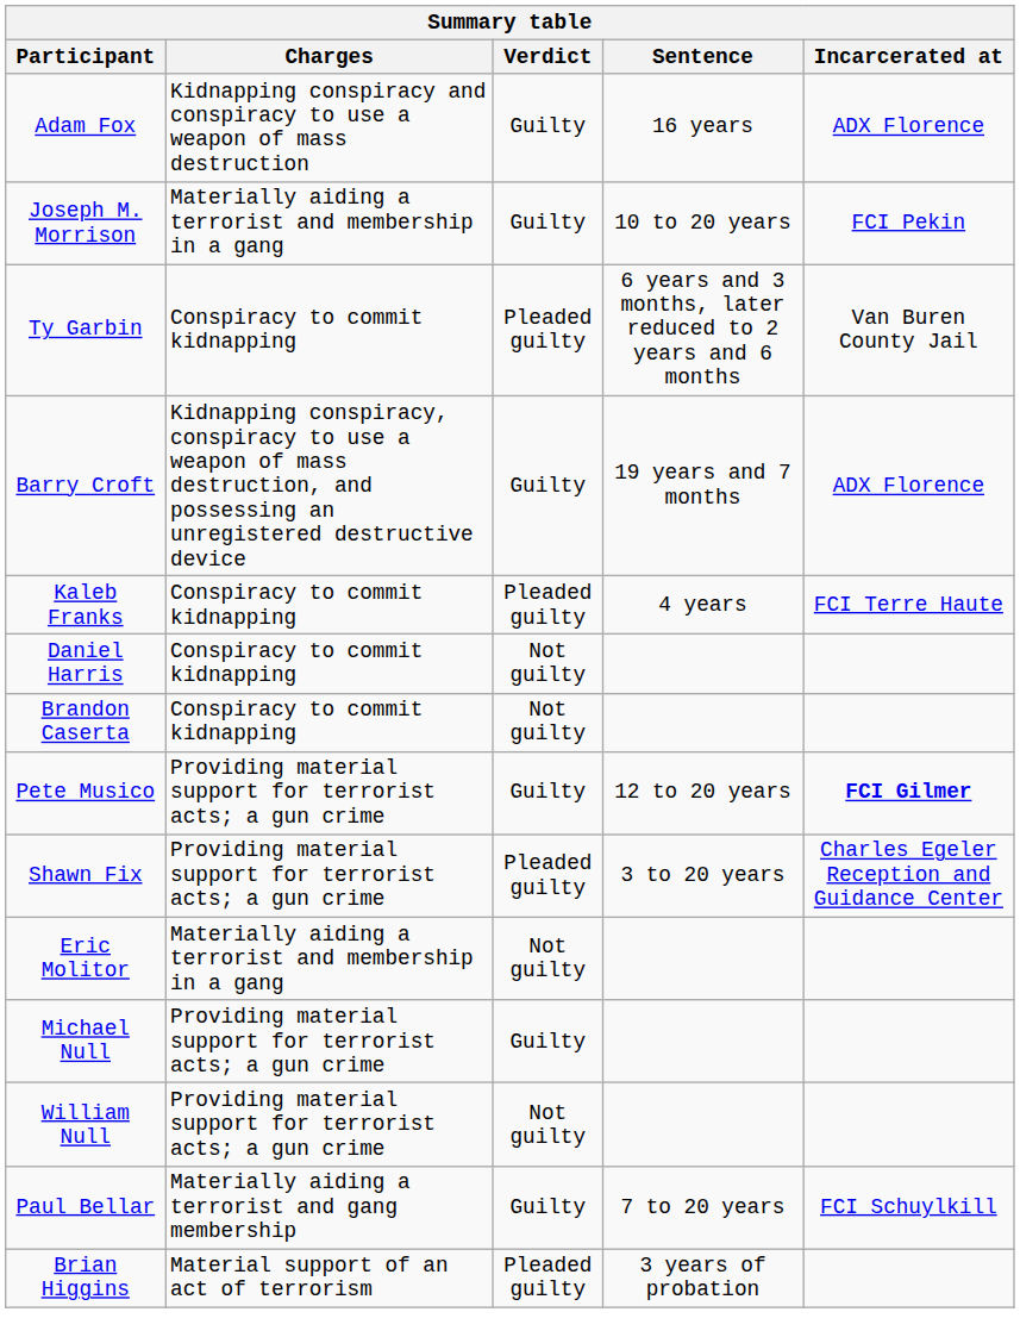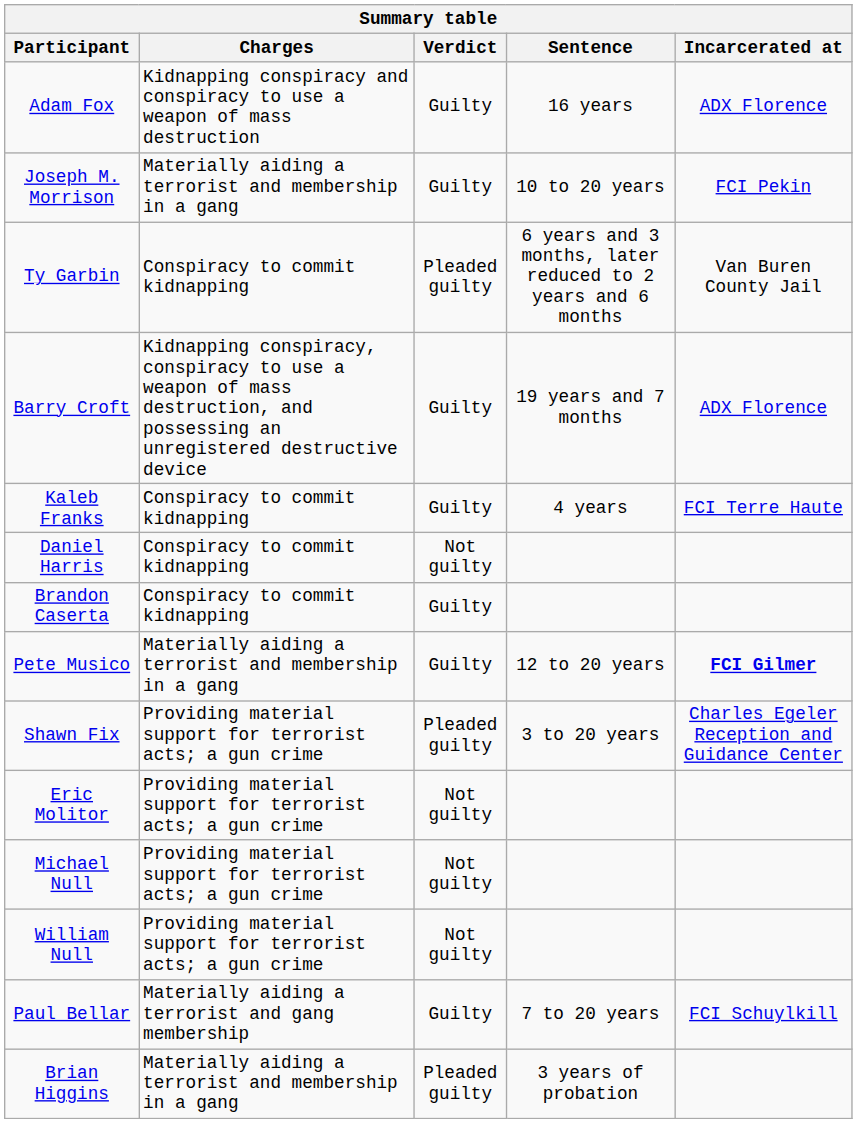Kaleb Franks | Verdict: Pleaded guilty -> Guilty
Brandon Caserta | Verdict: Not guilty -> Guilty
Pete Musico | Charges: Providing material support for terrorist acts; a gun crime -> Materially aiding a terrorist and membership in a gang
Eric Molitor | Charges: Materially aiding a terrorist and membership in a gang -> Providing material support for terrorist acts; a gun crime
Michael Null | Verdict: Guilty -> Not guilty
Brian Higgins | Charges: Material support of an act of terrorism -> Materially aiding a terrorist and membership in a gang
